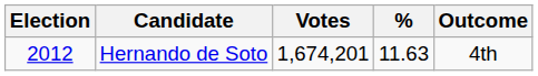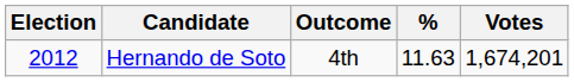columns swapped: Votes <-> Outcome
